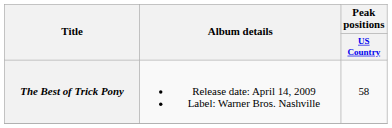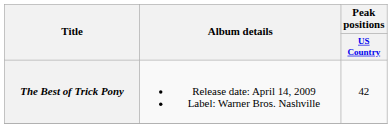The Best of Trick Pony | Peak positions / US Country: 58 -> 42
